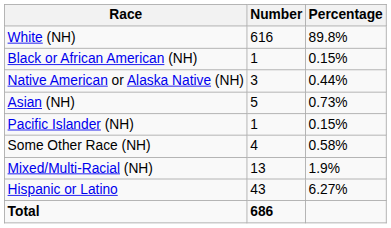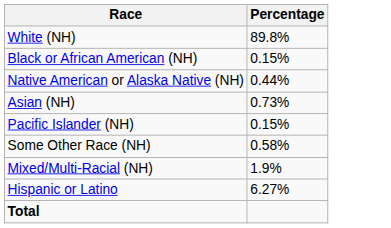- column: Number | 616 | 1 | 3 | 5 | 1 | 4 | 13 | 43 | 686
